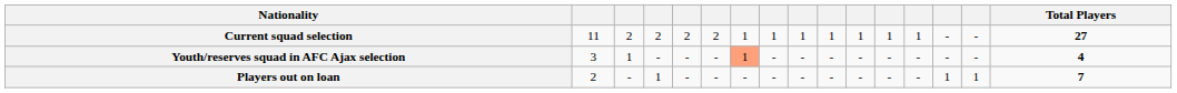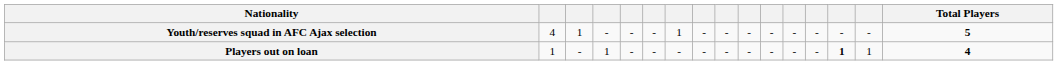- row: Current squad selection | 11 | 2 | 2 | 2 | 2 | 1 | 1 | 1 | 1 | 1 | 1 | 1 | - | - | 27
Youth/reserves squad in AFC Ajax selection | column 2: 3 -> 4
Youth/reserves squad in AFC Ajax selection | column 7: lightsalmon background -> no background
Youth/reserves squad in AFC Ajax selection | Total Players: 4 -> 5
Players out on loan | column 2: 2 -> 1
Players out on loan | column 14: normal -> bold
Players out on loan | Total Players: 7 -> 4
